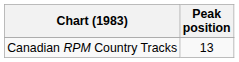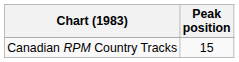Canadian RPM Country Tracks | Peak position: 13 -> 15
